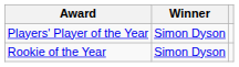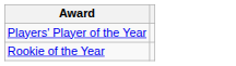- column: Winner | Simon Dyson | Simon Dyson
